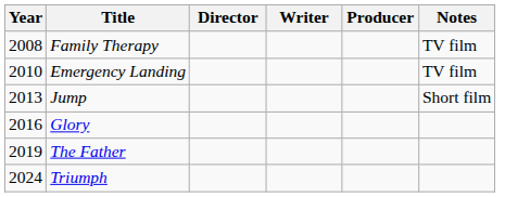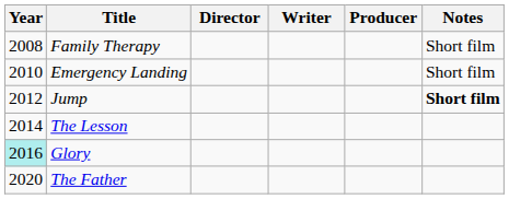Family Therapy | Notes: TV film -> Short film
Emergency Landing | Notes: TV film -> Short film
Jump | Year: 2013 -> 2012
Jump | Notes: normal -> bold
+ row: 2014 | The Lesson
Glory | Year: no background -> paleturquoise background
The Father | Year: 2019 -> 2020
- row: 2024 | Triumph
